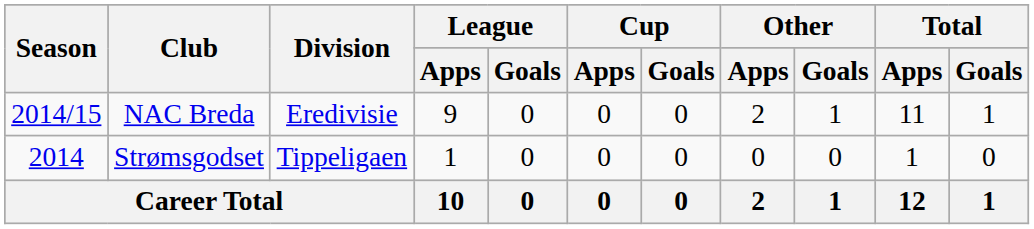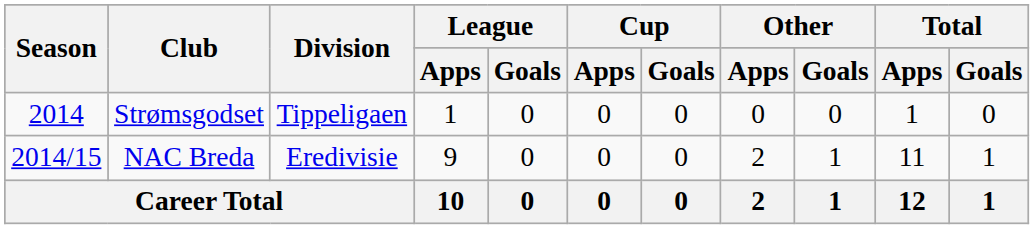rows swapped: Strømsgodset <-> NAC Breda
